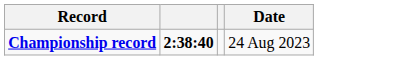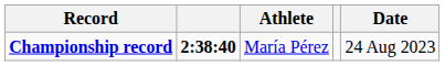+ column: Athlete | María Pérez
